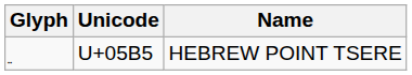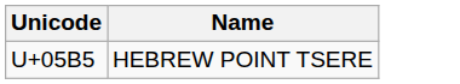- column: Glyph | ֵ
